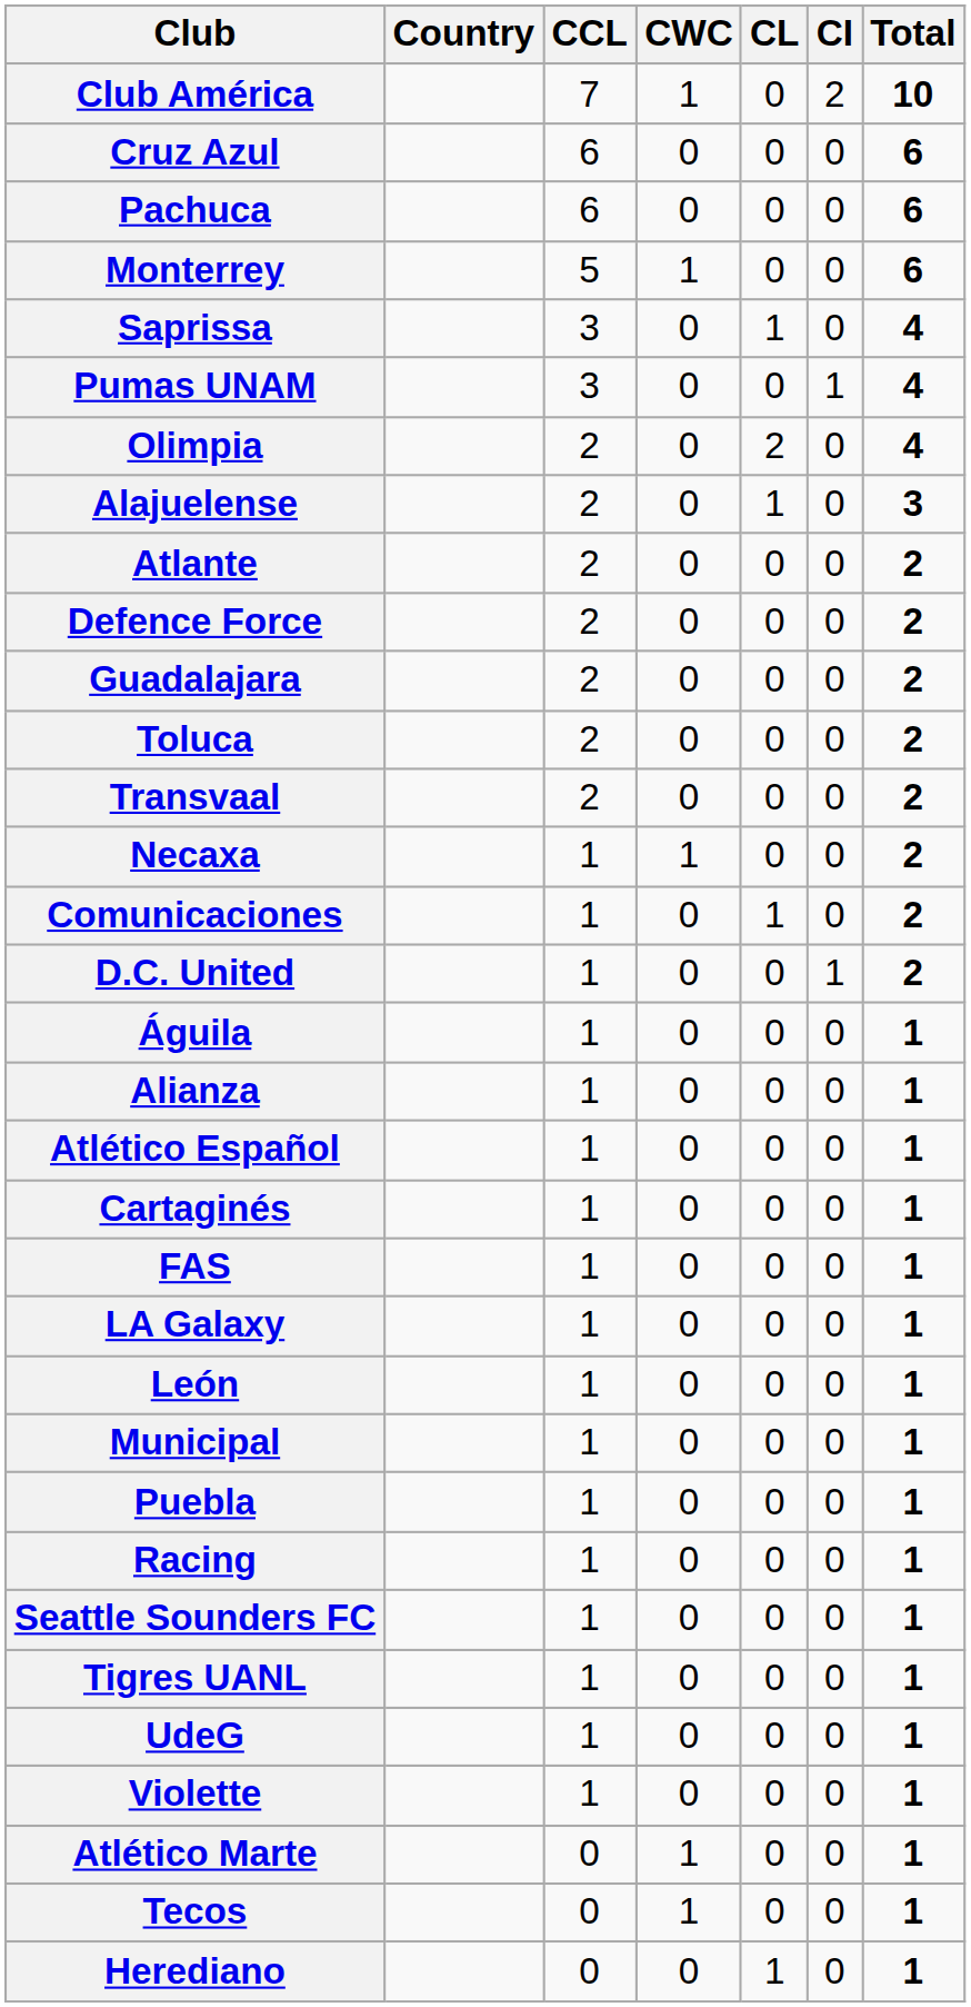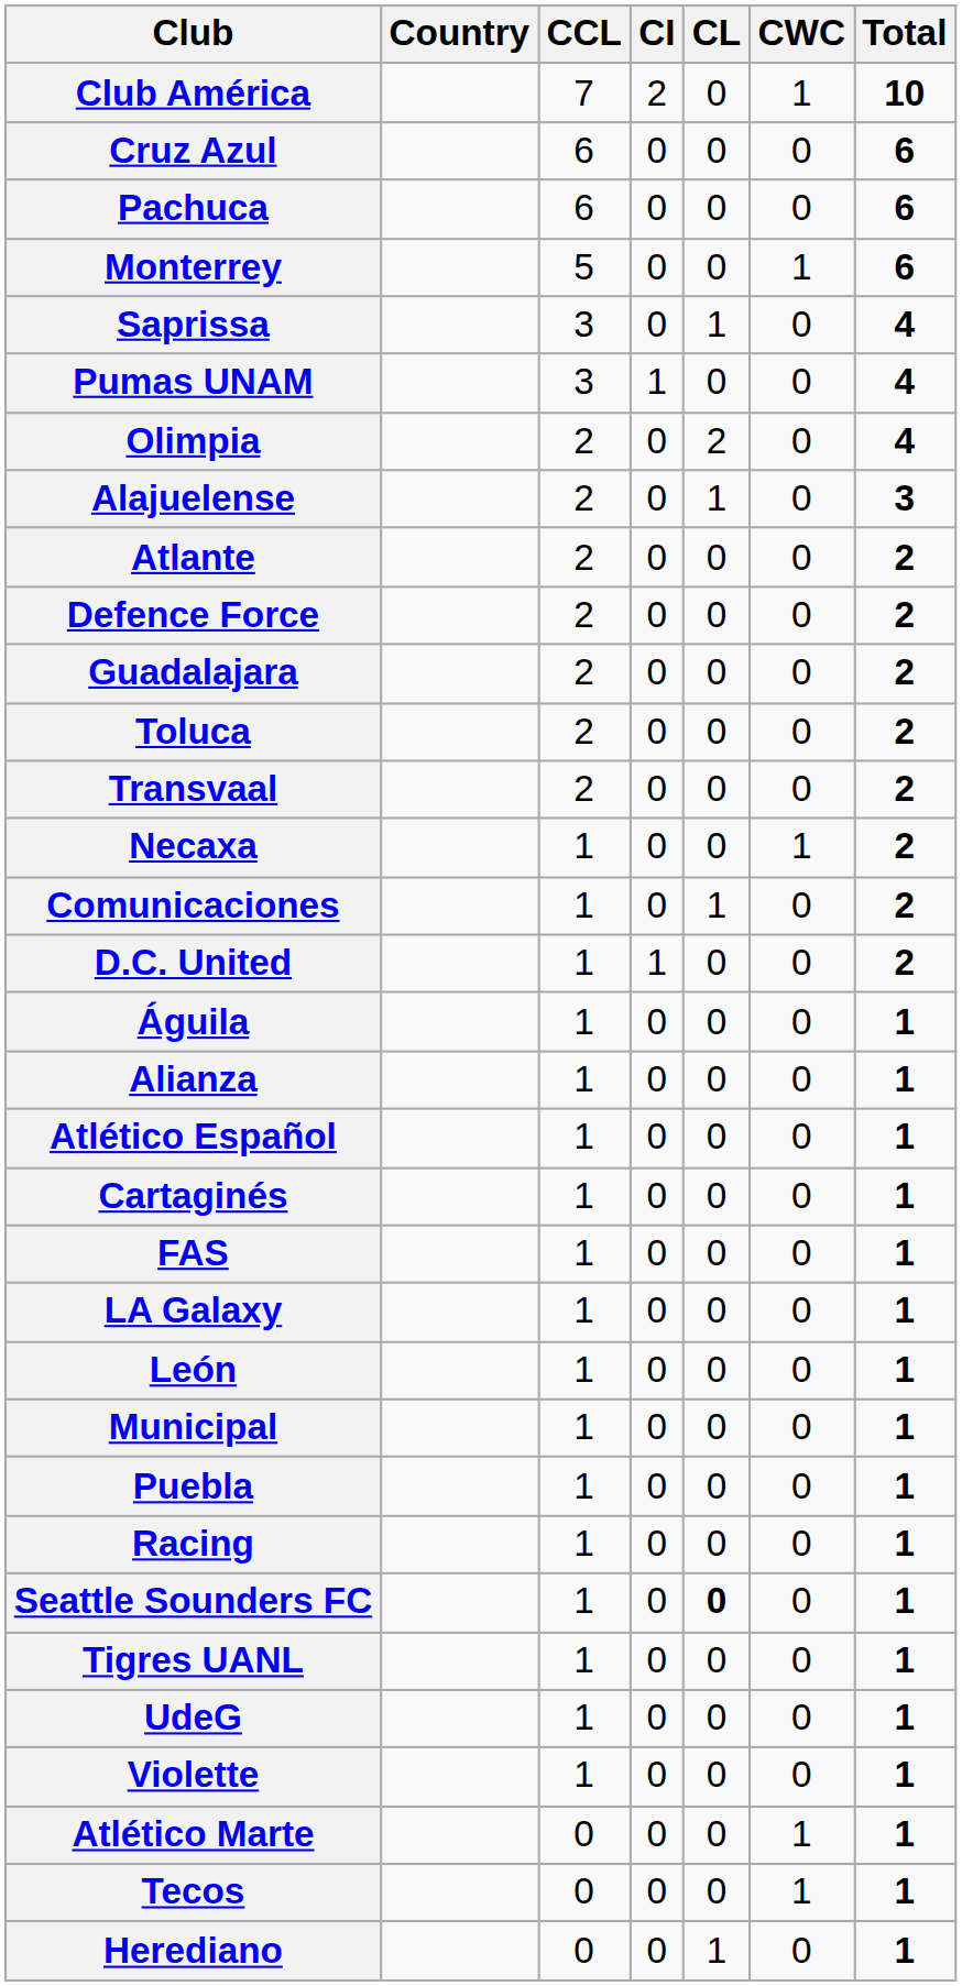columns swapped: CWC <-> CI
Seattle Sounders FC | CL: normal -> bold
